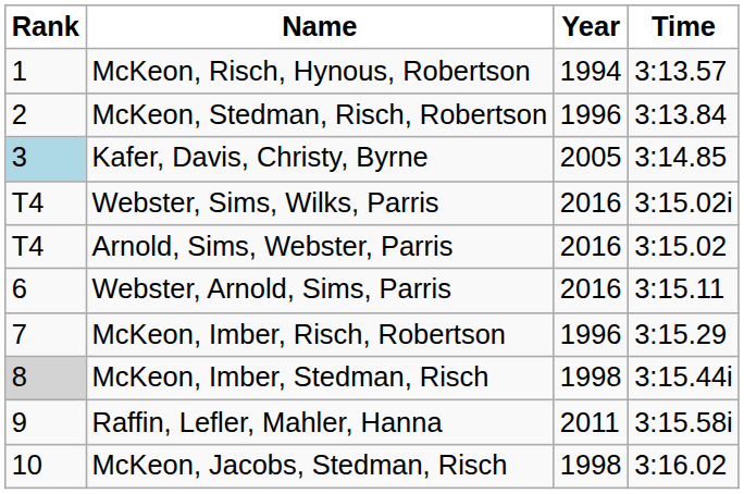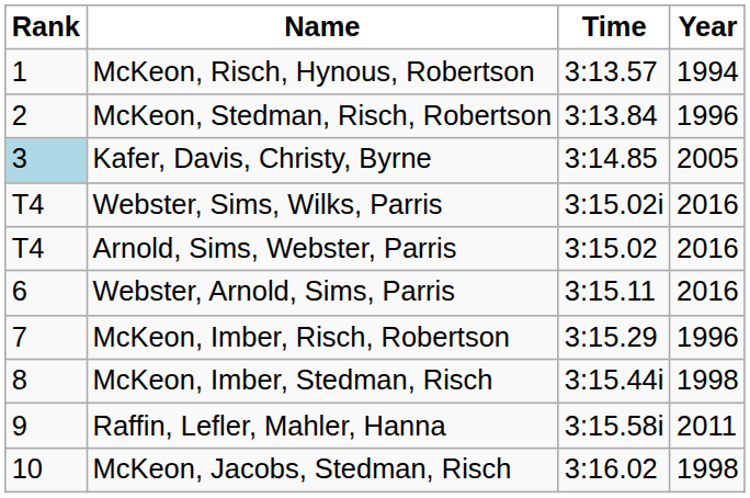columns swapped: Time <-> Year
McKeon, Imber, Stedman, Risch | Rank: lightgrey background -> no background
